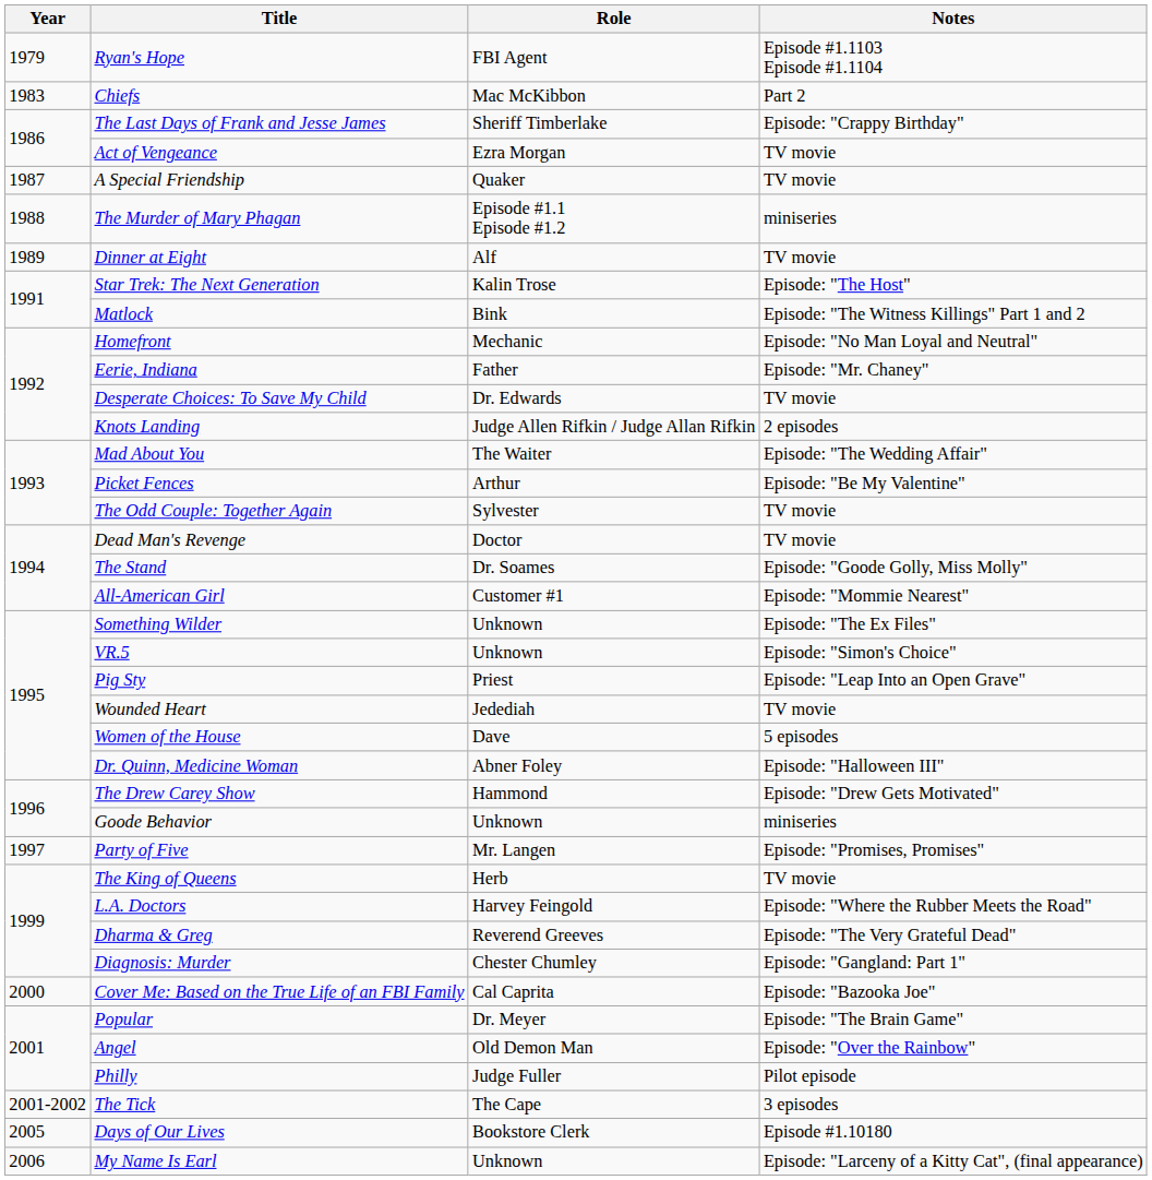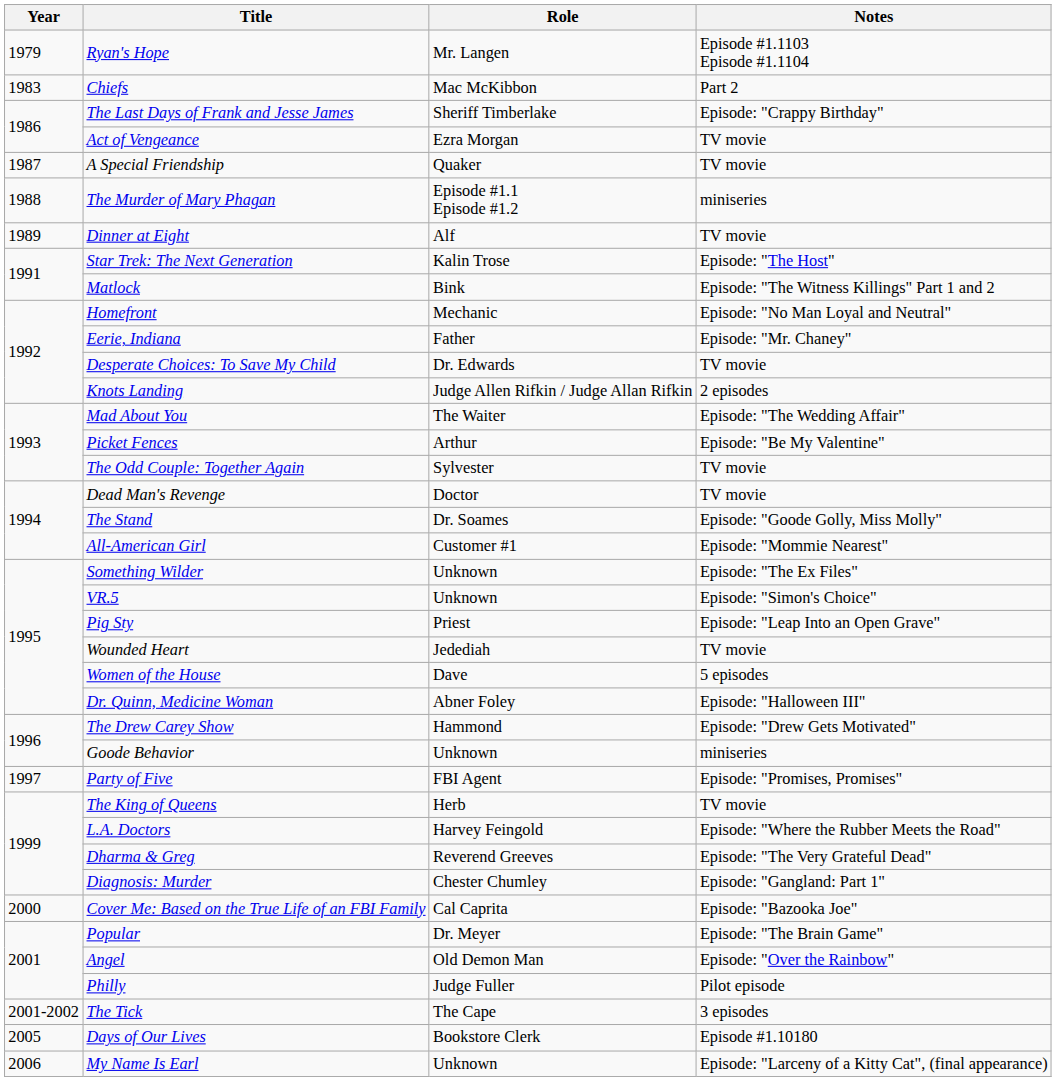Ryan's Hope | Role: FBI Agent -> Mr. Langen
Party of Five | Role: Mr. Langen -> FBI Agent
